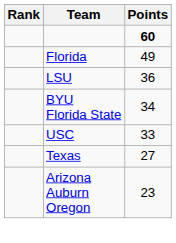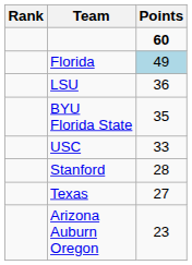Florida | Points: no background -> lightblue background
BYU Florida State | Points: 34 -> 35
+ row: Stanford | 28
